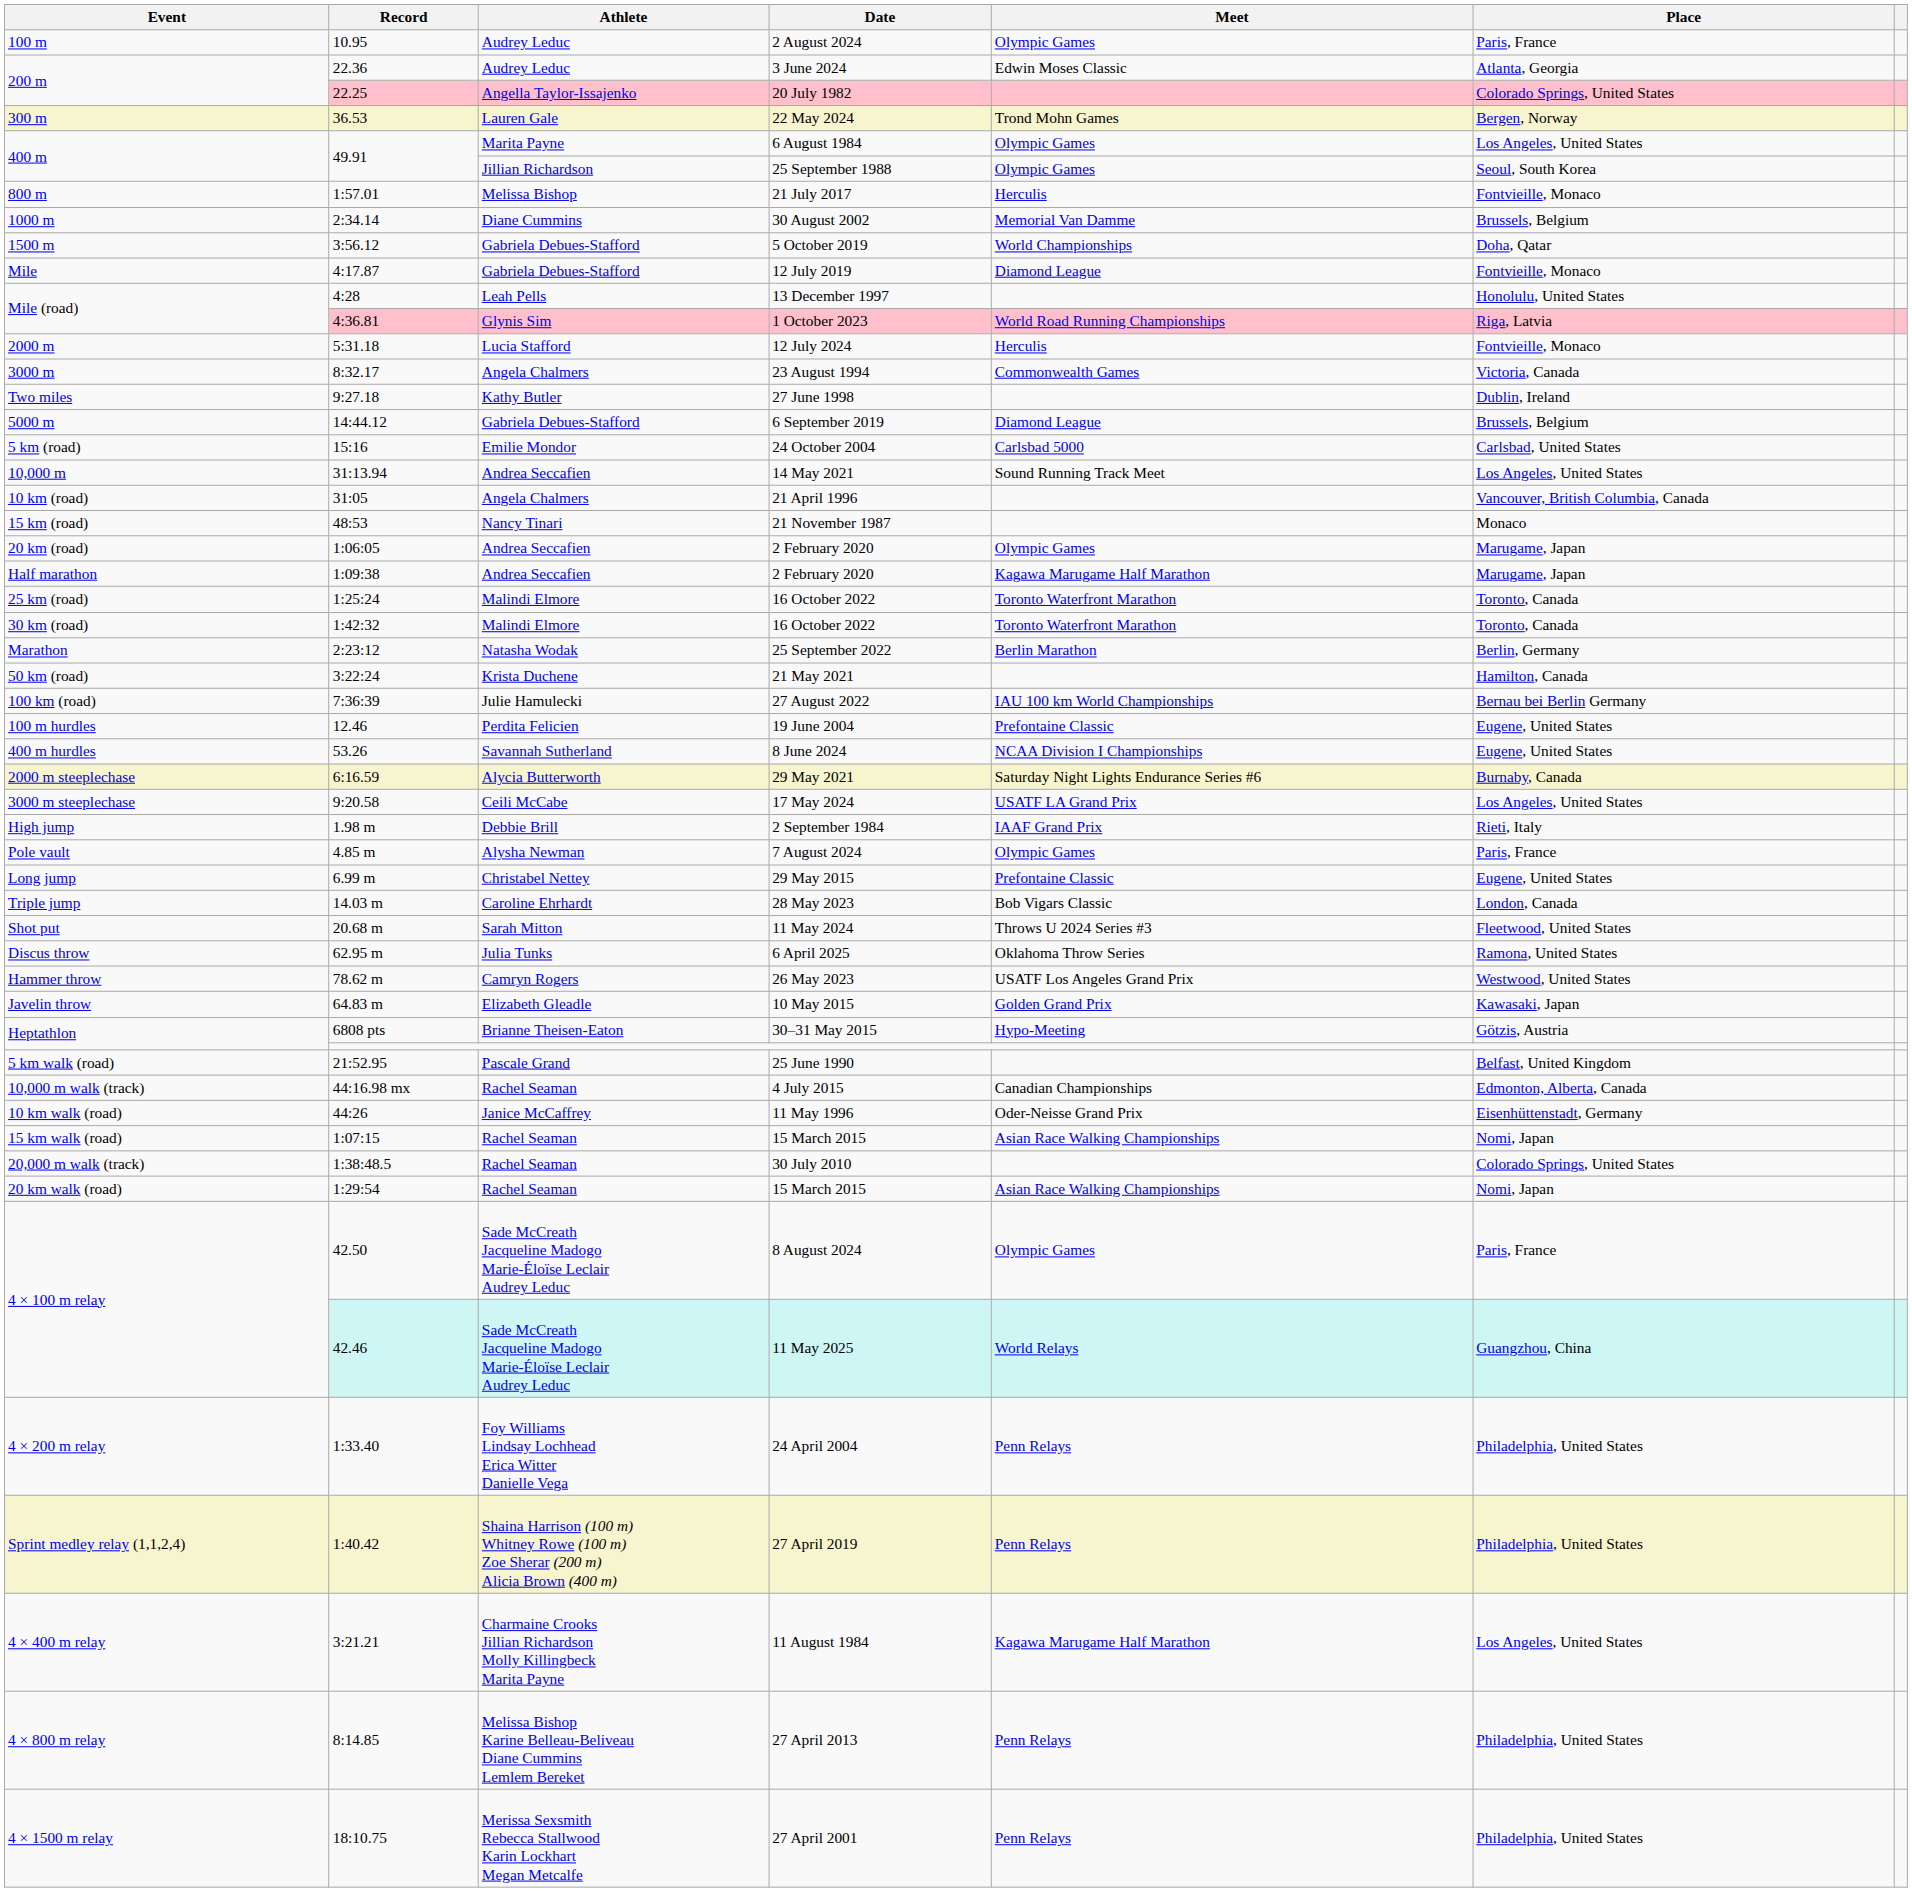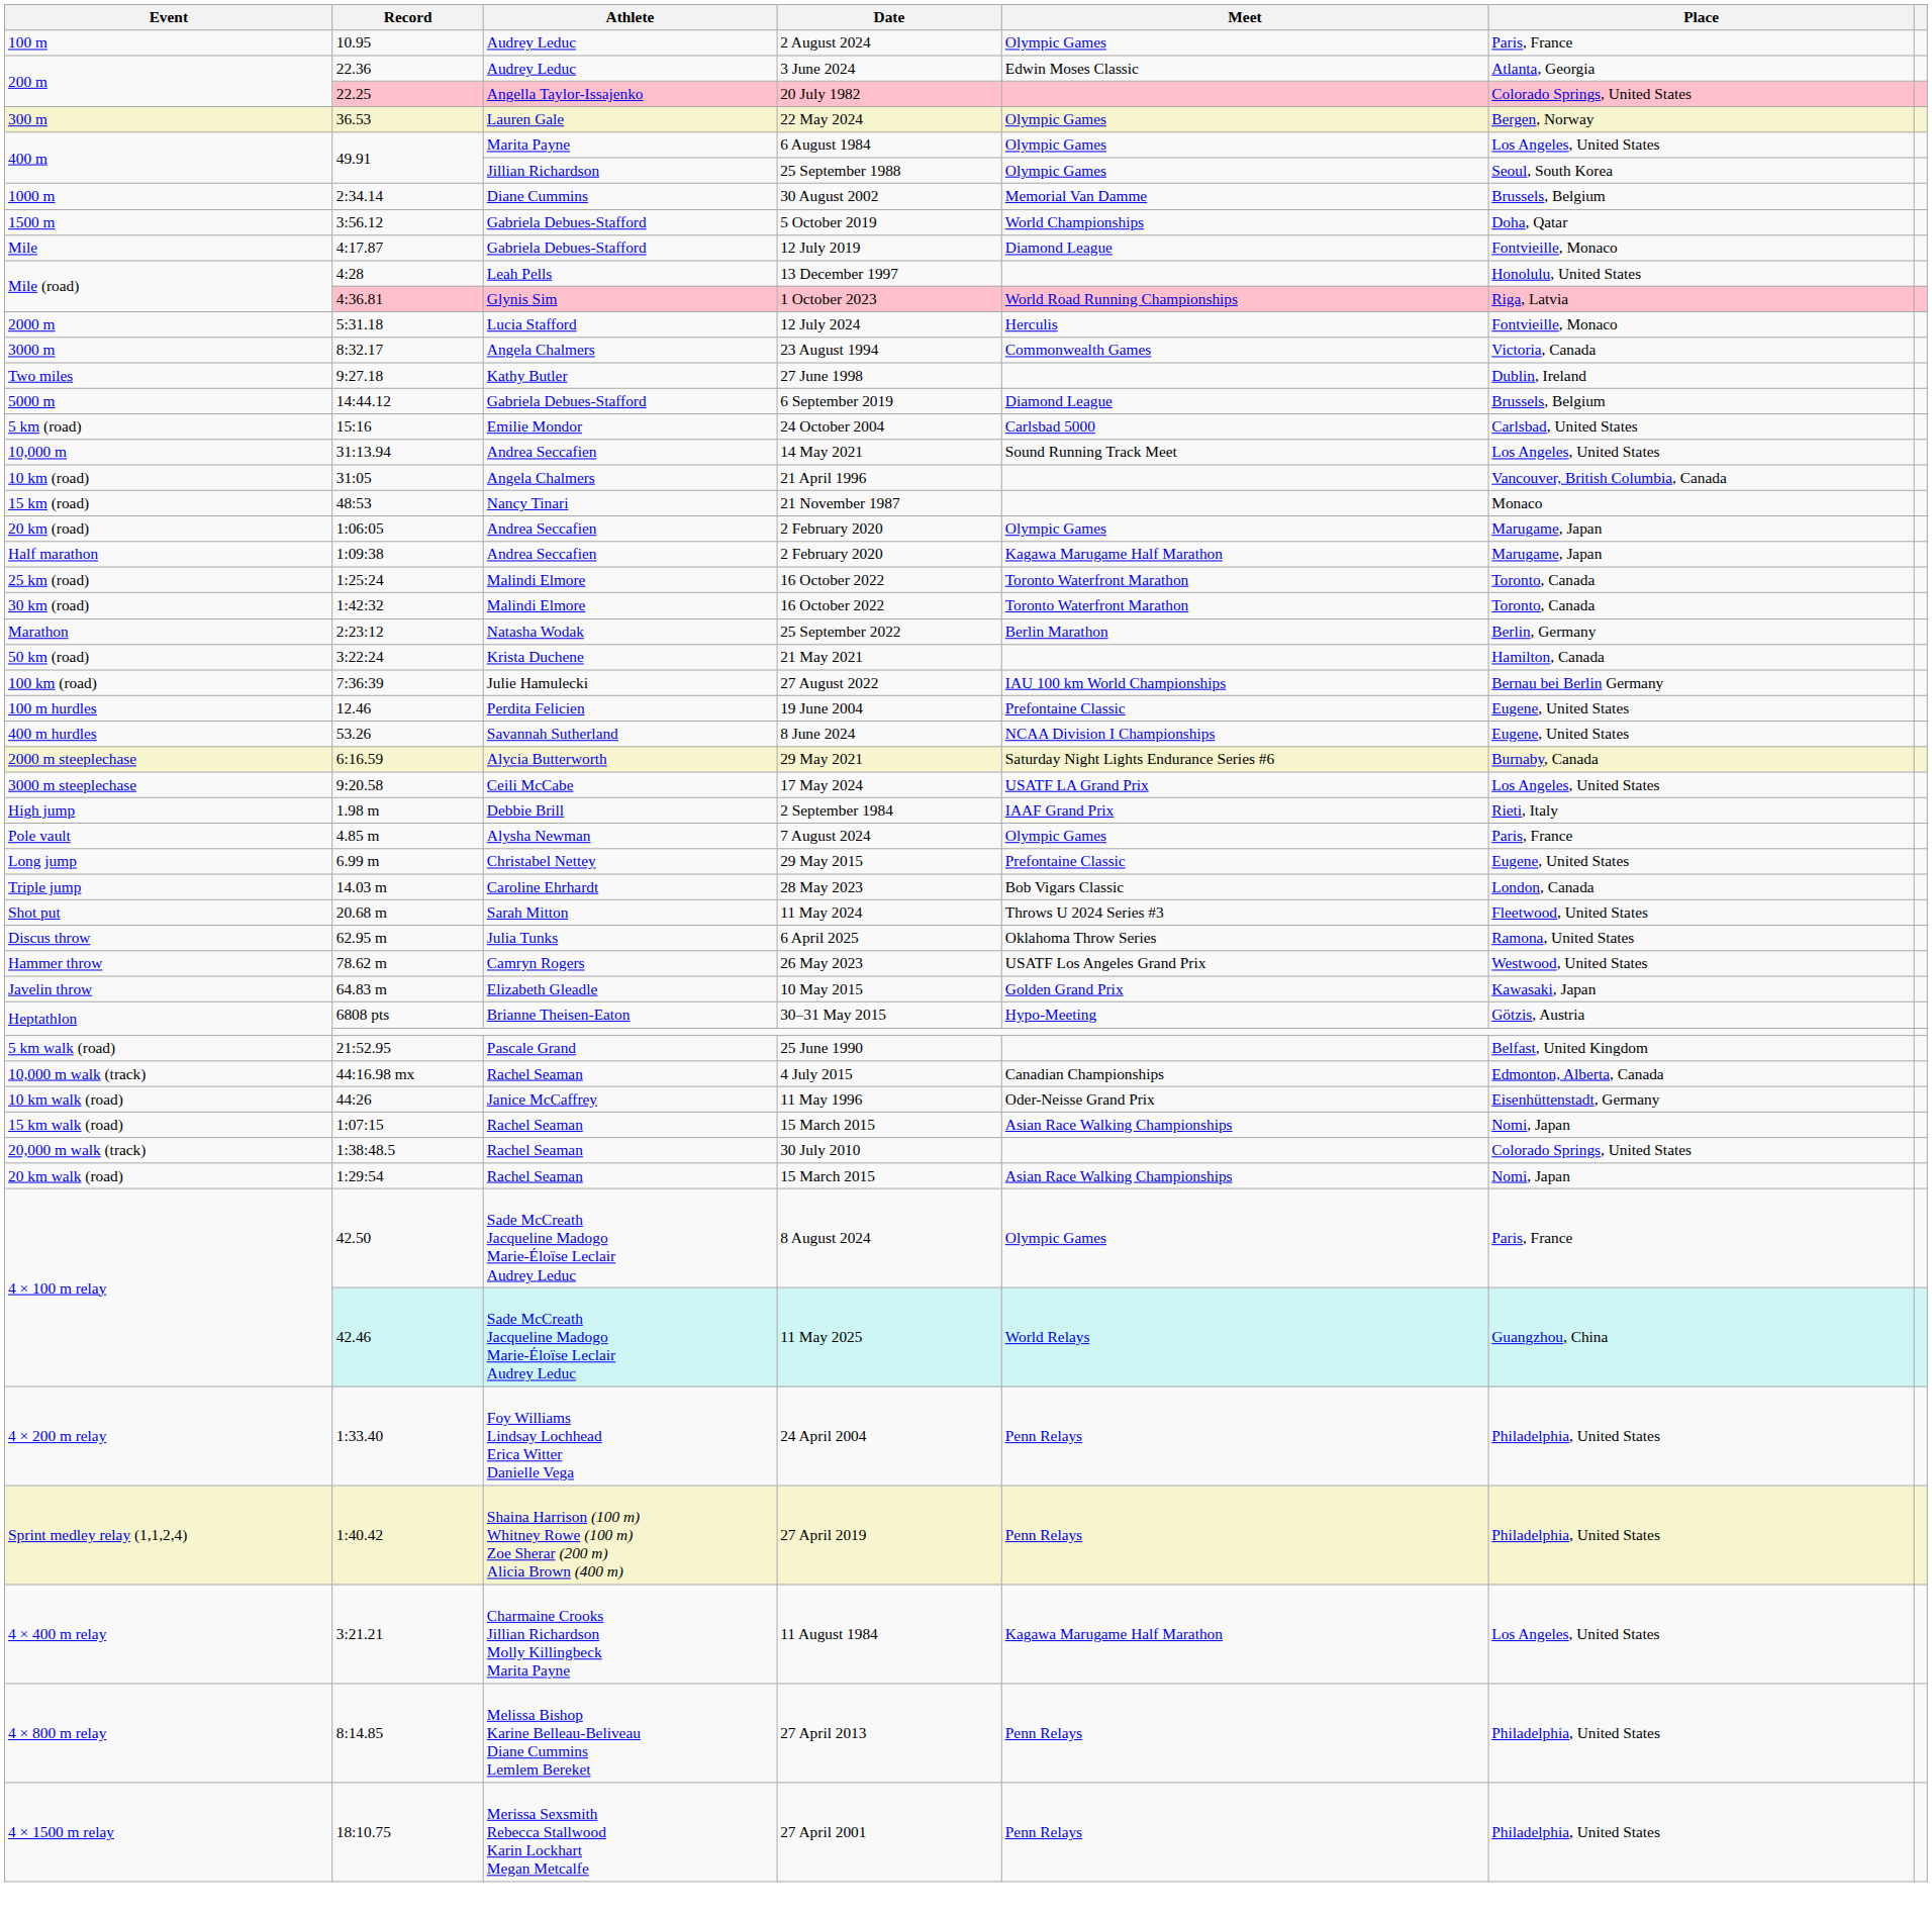22 May 2024 | Meet: Trond Mohn Games -> Olympic Games
- row: 800 m | 1:57.01 | Melissa Bishop | 21 July 2017 | Herculis | Fontvieille, Monaco
